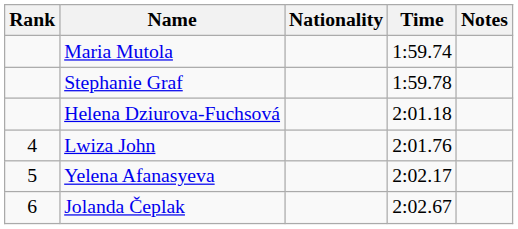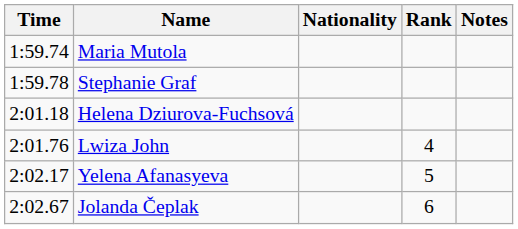columns swapped: Rank <-> Time
